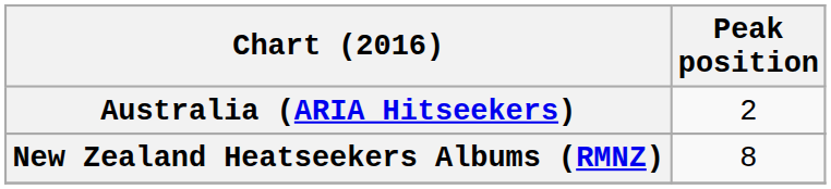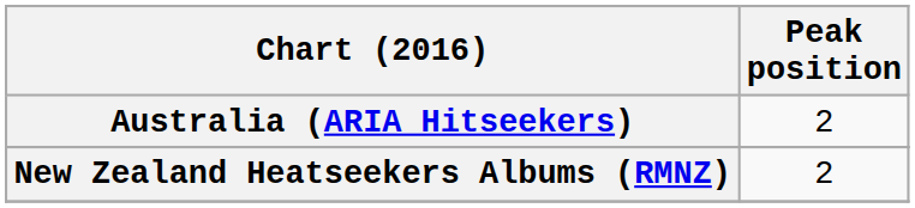New Zealand Heatseekers Albums (RMNZ) | Peak position: 8 -> 2
